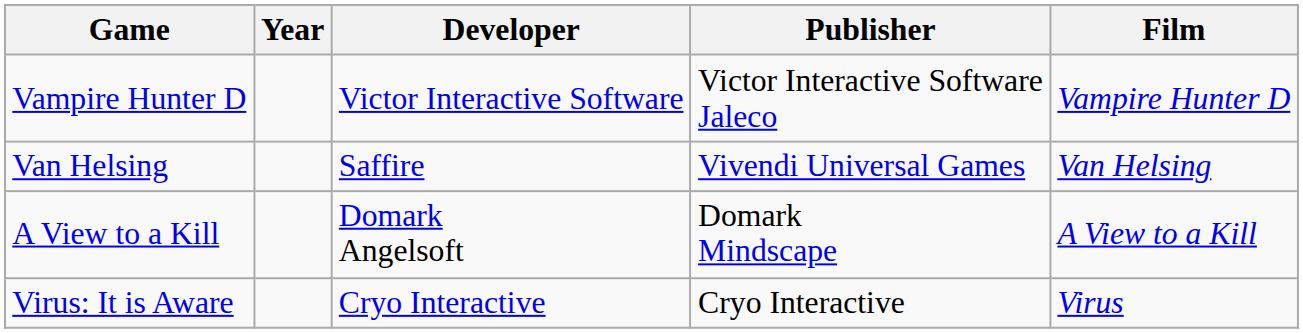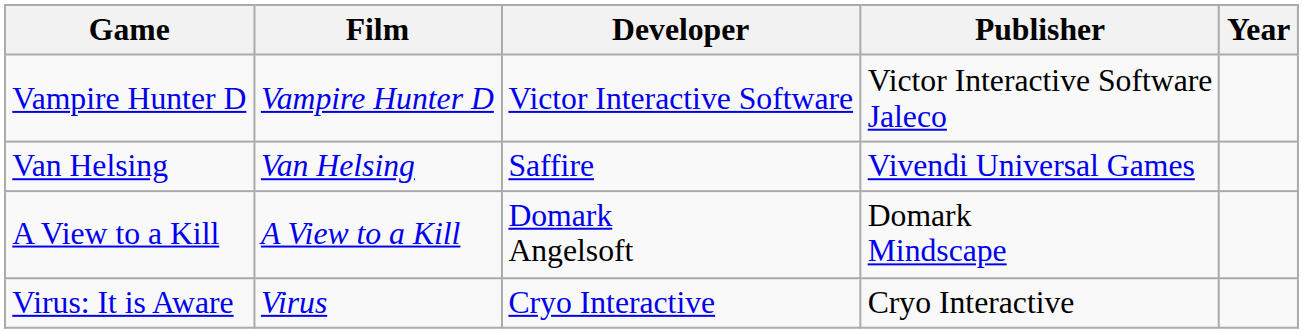columns swapped: Year <-> Film
